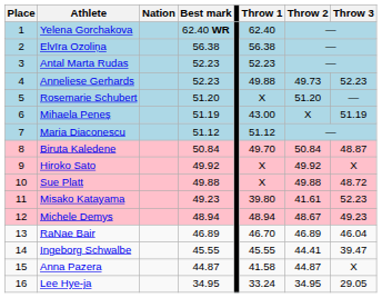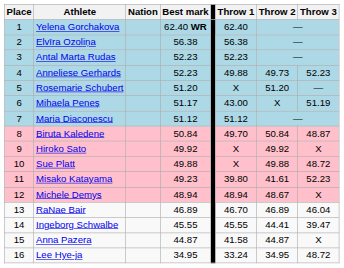Mihaela Peneș | Best mark: 51.19 -> 51.17
Michele Demys | Throw 3: 49.23 -> X
Lee Hye-ja | Throw 3: 29.05 -> 48.72
